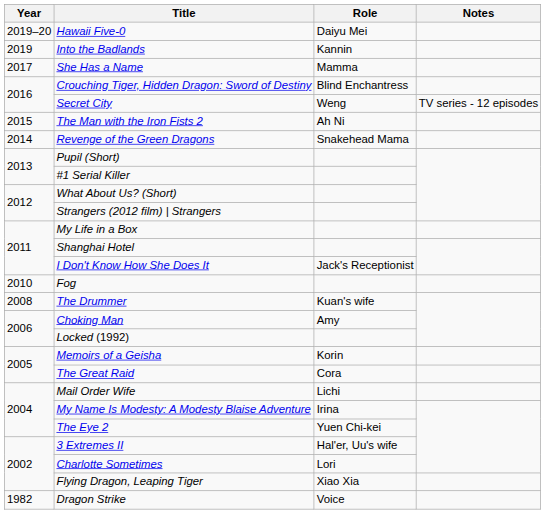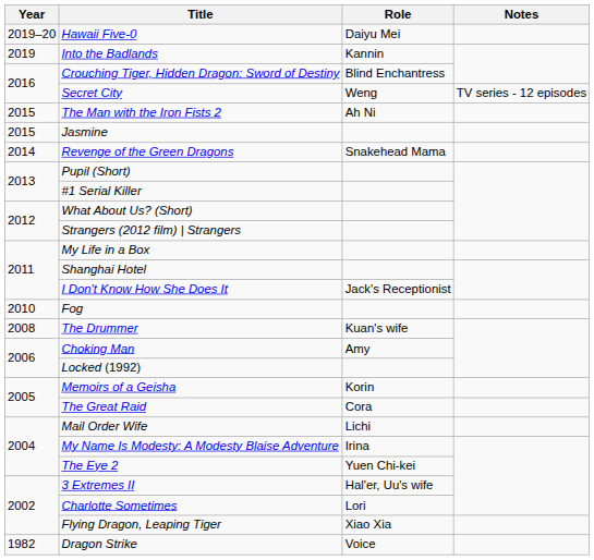- row: 2017 | She Has a Name | Mamma
+ row: 2015 | Jasmine
